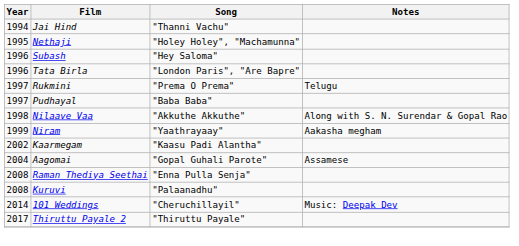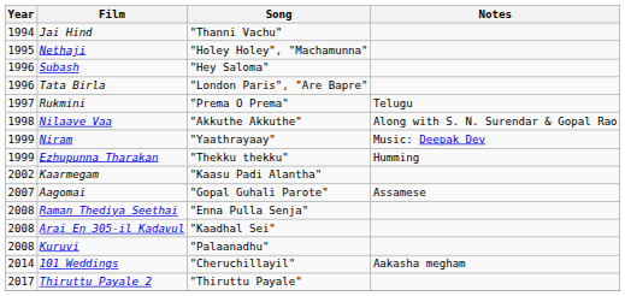- row: 1997 | Pudhayal | "Baba Baba"
Niram | Notes: Aakasha megham -> Music: Deepak Dev
+ row: 1999 | Ezhupunna Tharakan | "Thekku thekku" | Humming
Aagomai | Year: 2004 -> 2007
+ row: 2008 | Arai En 305-il Kadavul | "Kaadhal Sei"
101 Weddings | Notes: Music: Deepak Dev -> Aakasha megham
